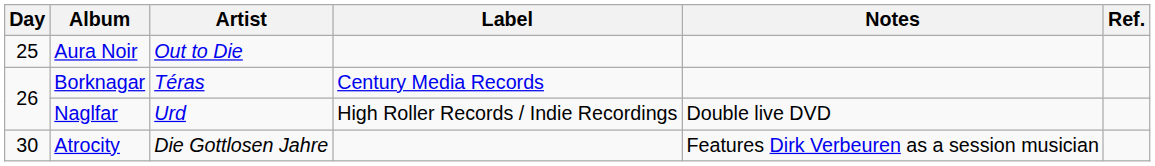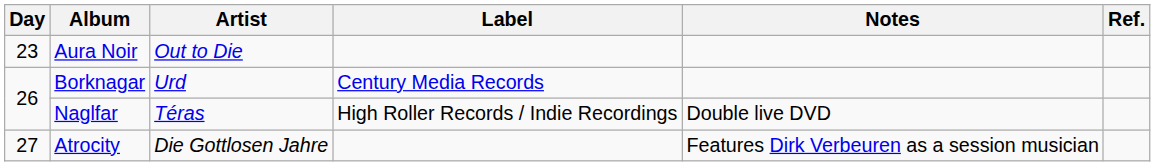Aura Noir | Day: 25 -> 23
Borknagar | Artist: Téras -> Urd
Naglfar | Artist: Urd -> Téras
Atrocity | Day: 30 -> 27
